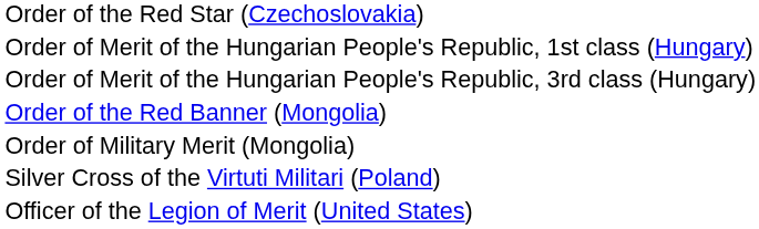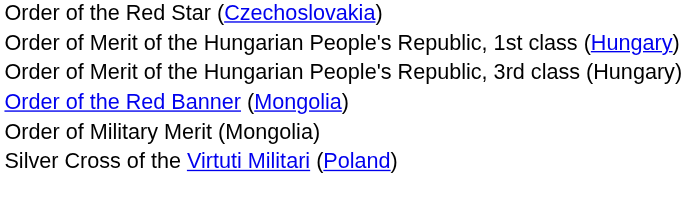- row: Officer of the Legion of Merit (United States)
